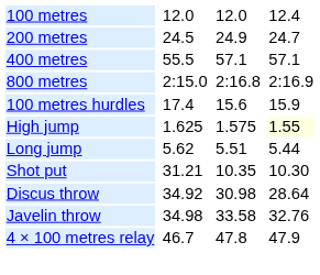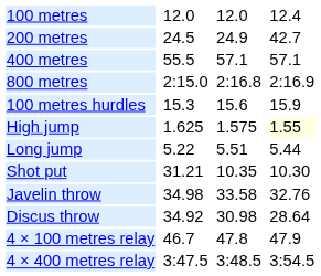200 metres | column 7: 24.7 -> 42.7
100 metres hurdles | column 3: 17.4 -> 15.3
Long jump | column 3: 5.62 -> 5.22
rows swapped: Discus throw <-> Javelin throw
+ row: 4 × 400 metres relay | 3:47.5 | 3:48.5 | 3:54.5
